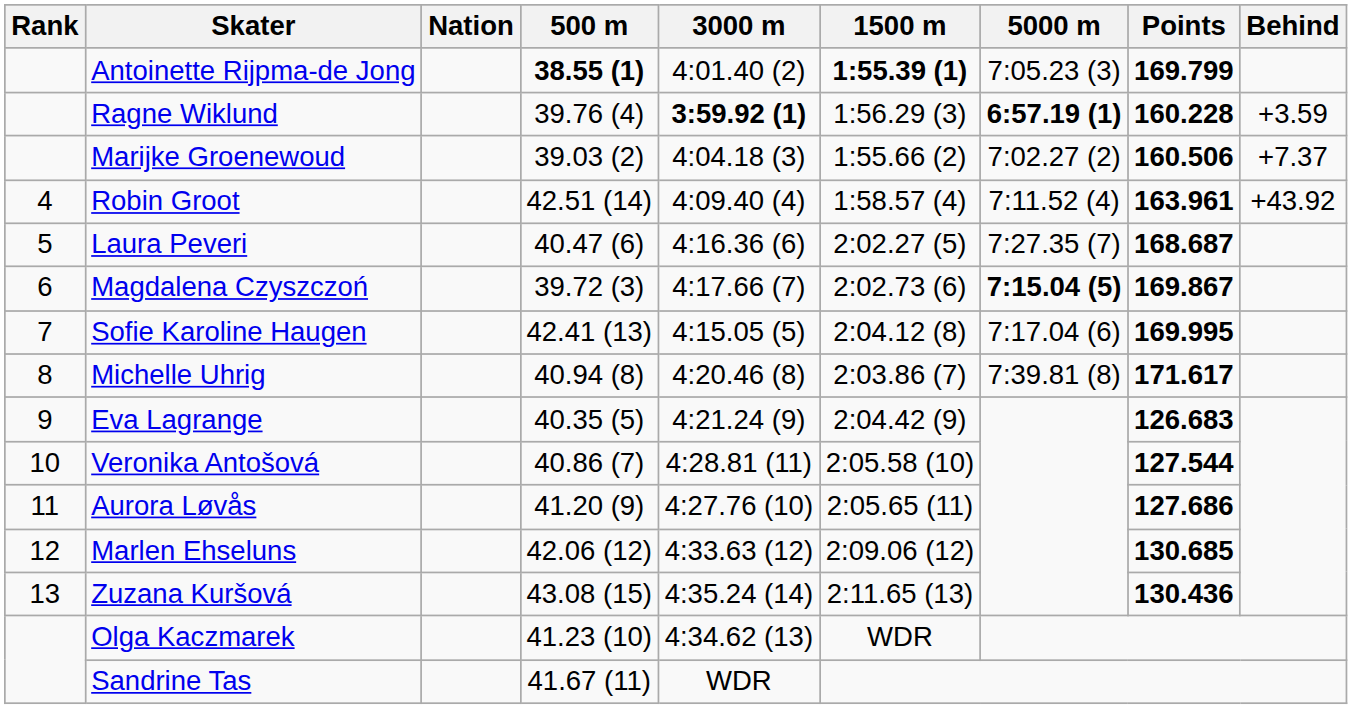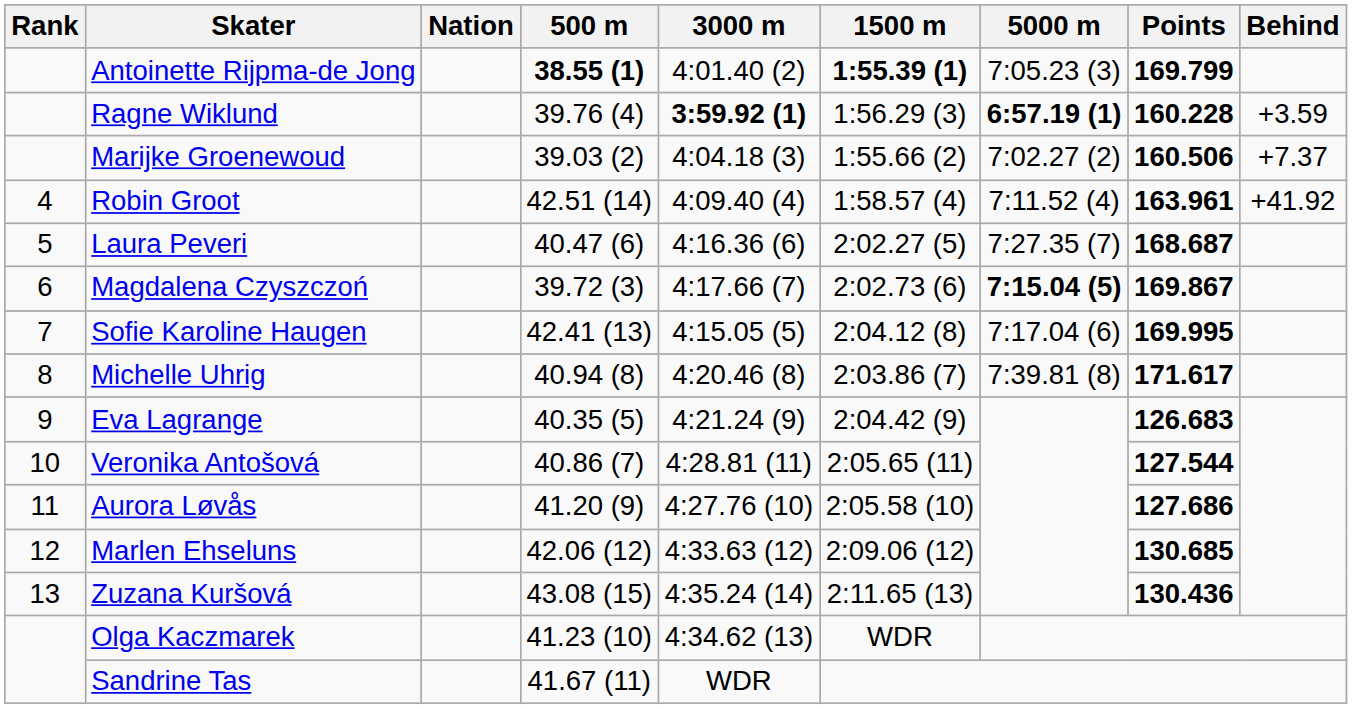Robin Groot | Behind: +43.92 -> +41.92
Veronika Antošová | 1500 m: 2:05.58 (10) -> 2:05.65 (11)
Aurora Løvås | 1500 m: 2:05.65 (11) -> 2:05.58 (10)
